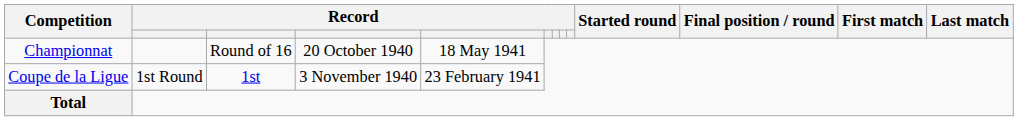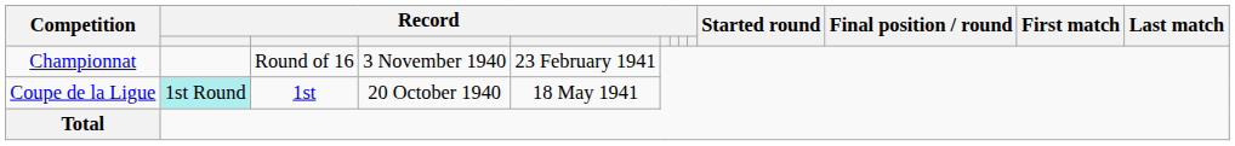Championnat | column 4: 20 October 1940 -> 3 November 1940
Championnat | column 5: 18 May 1941 -> 23 February 1941
Coupe de la Ligue | column 2: no background -> paleturquoise background
Coupe de la Ligue | column 4: 3 November 1940 -> 20 October 1940
Coupe de la Ligue | column 5: 23 February 1941 -> 18 May 1941
